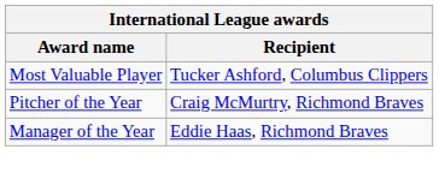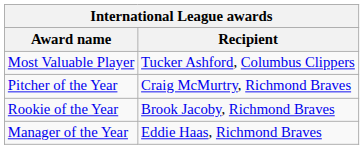+ row: Rookie of the Year | Brook Jacoby, Richmond Braves
